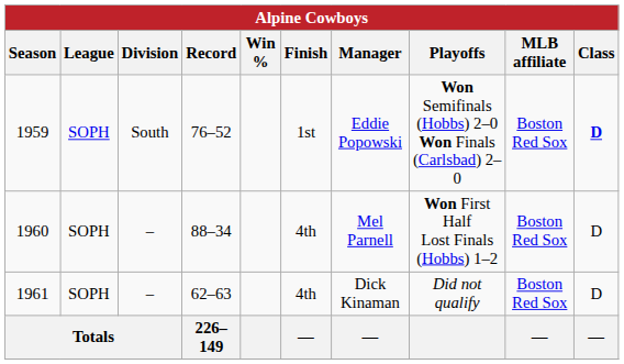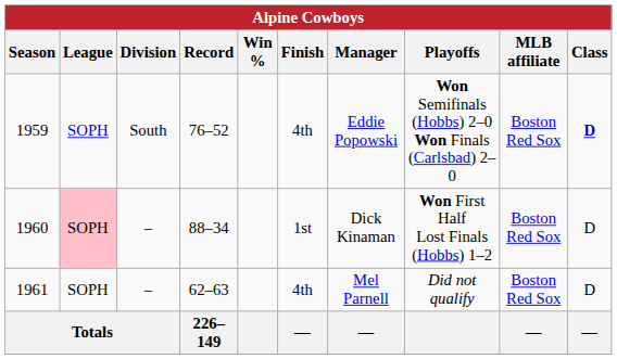1959 | Finish: 1st -> 4th
1960 | League: no background -> pink background
1960 | Finish: 4th -> 1st
1960 | Manager: Mel Parnell -> Dick Kinaman
1961 | Manager: Dick Kinaman -> Mel Parnell
